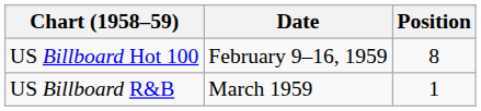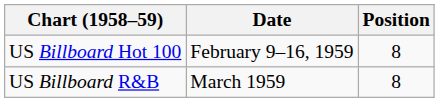US Billboard R&B | Position: 1 -> 8
